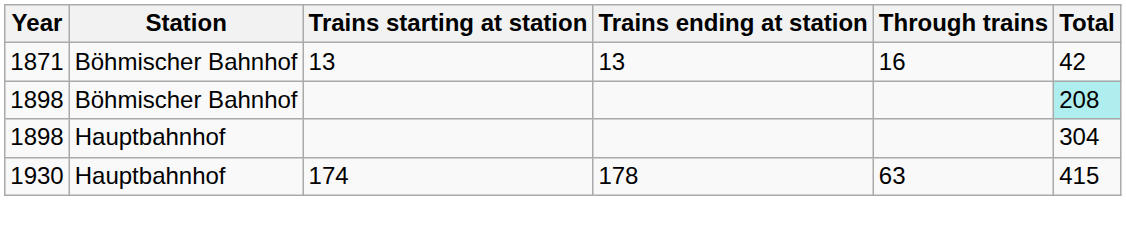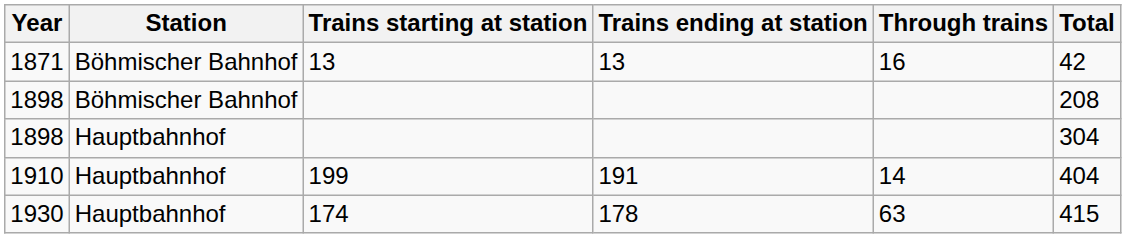1898 / Böhmischer Bahnhof | Total: paleturquoise background -> no background
+ row: 1910 | Hauptbahnhof | 199 | 191 | 14 | 404
